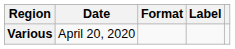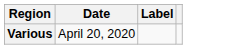- column: Format
